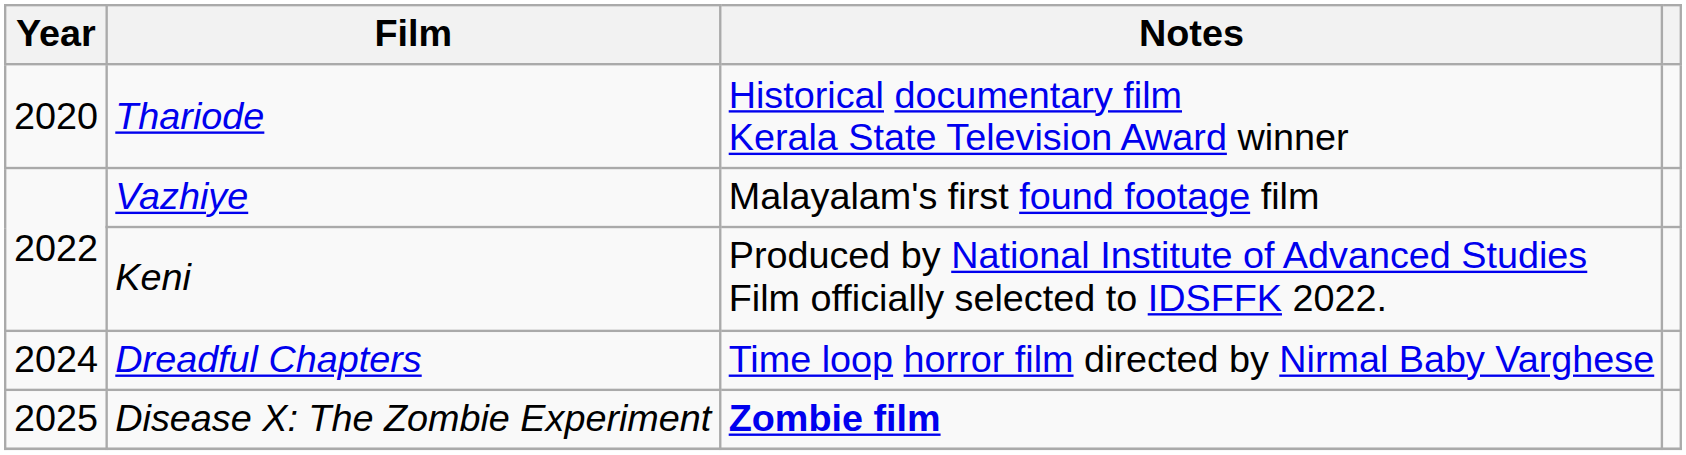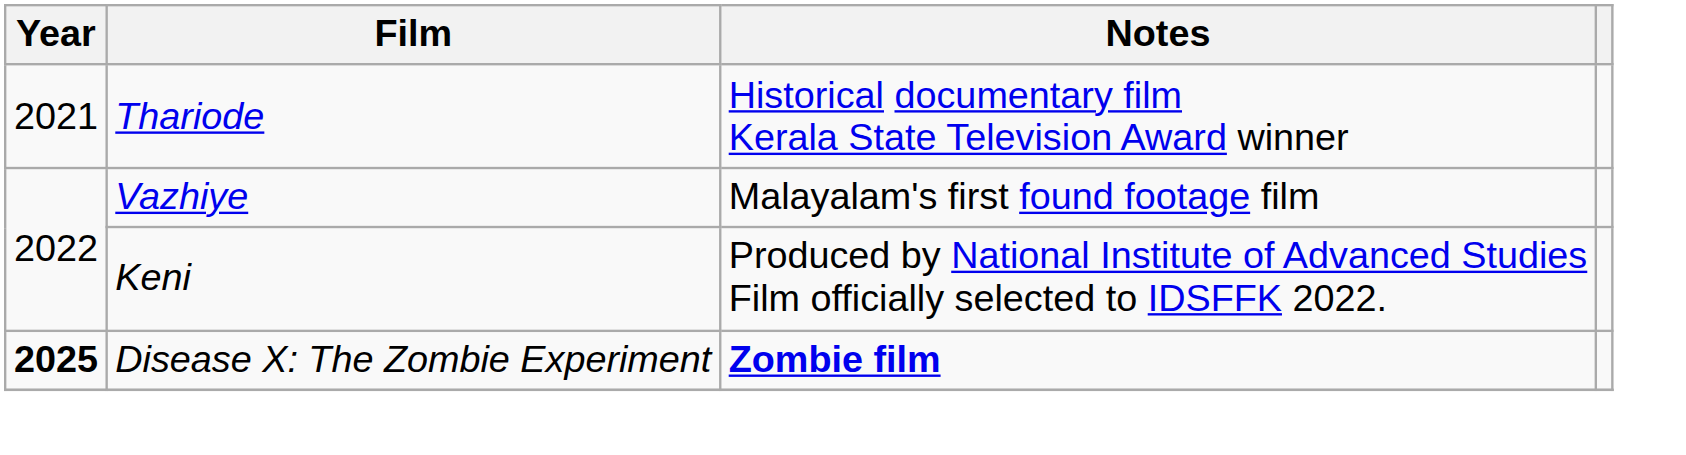Thariode | Year: 2020 -> 2021
- row: 2024 | Dreadful Chapters | Time loop horror film directed by Nirmal Baby Varghese
Disease X: The Zombie Experiment | Year: normal -> bold
